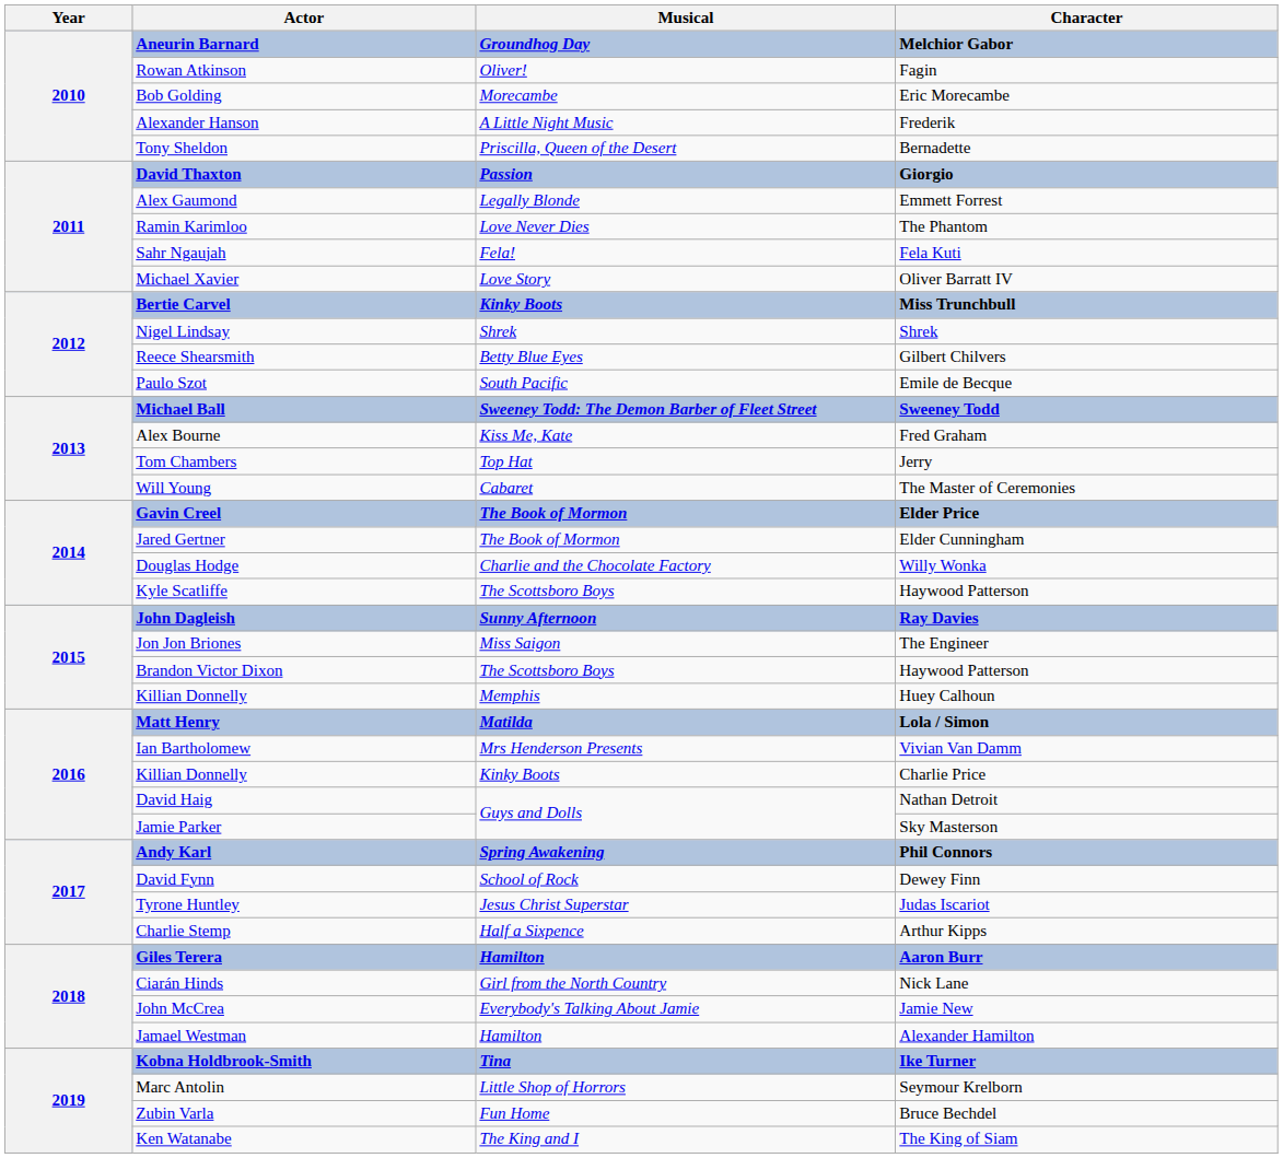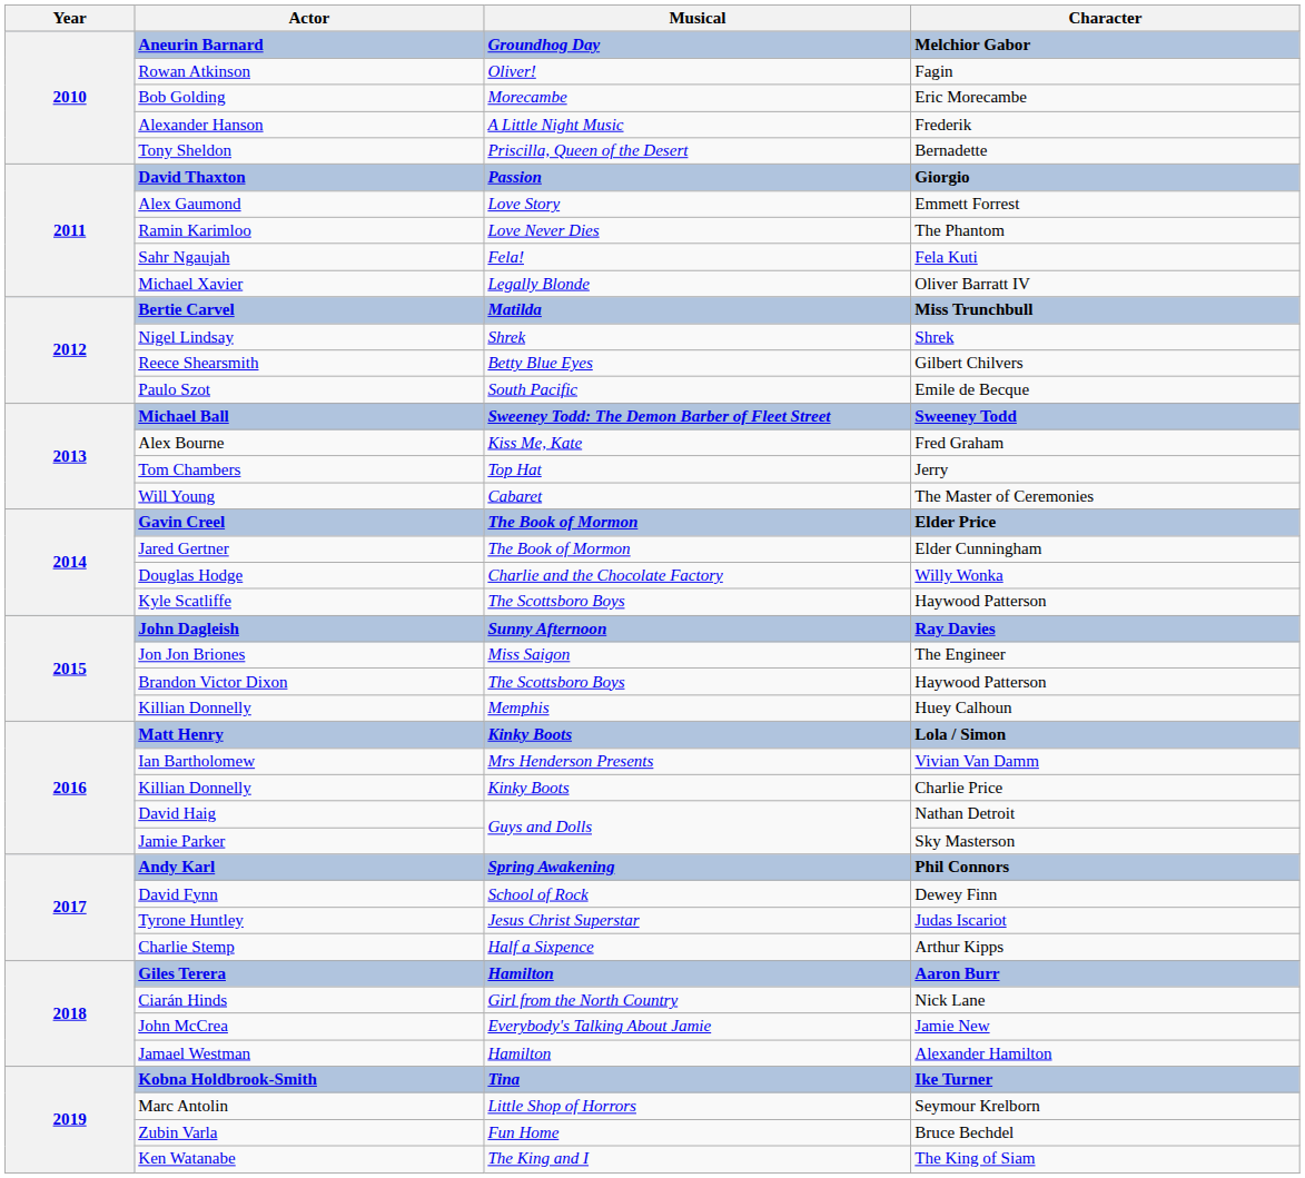Alex Gaumond | Musical: Legally Blonde -> Love Story
Michael Xavier | Musical: Love Story -> Legally Blonde
Bertie Carvel | Musical: Kinky Boots -> Matilda
Matt Henry | Musical: Matilda -> Kinky Boots
